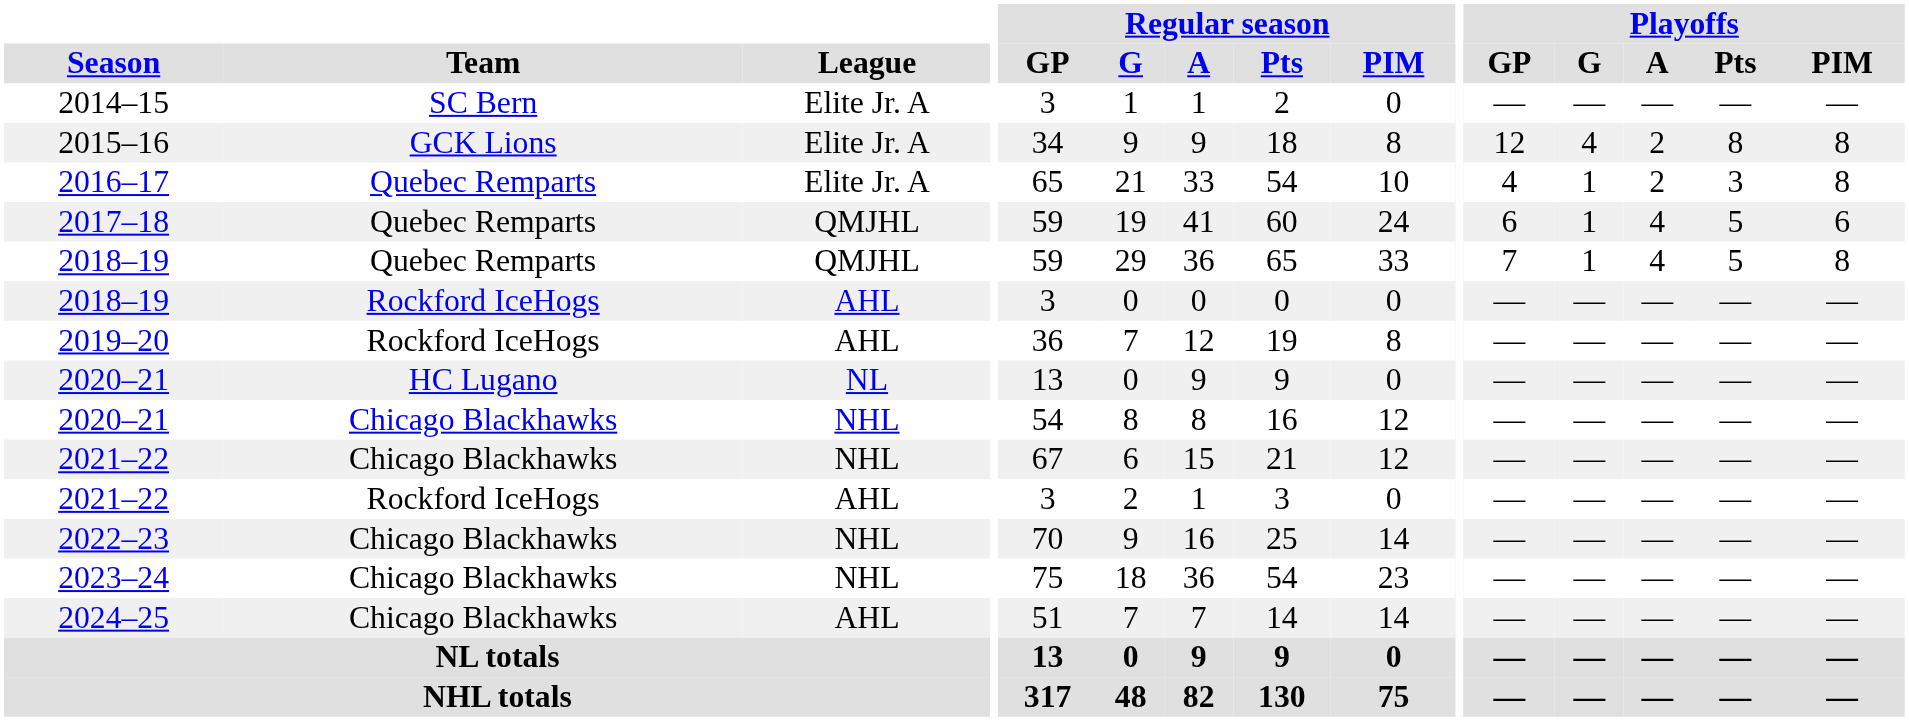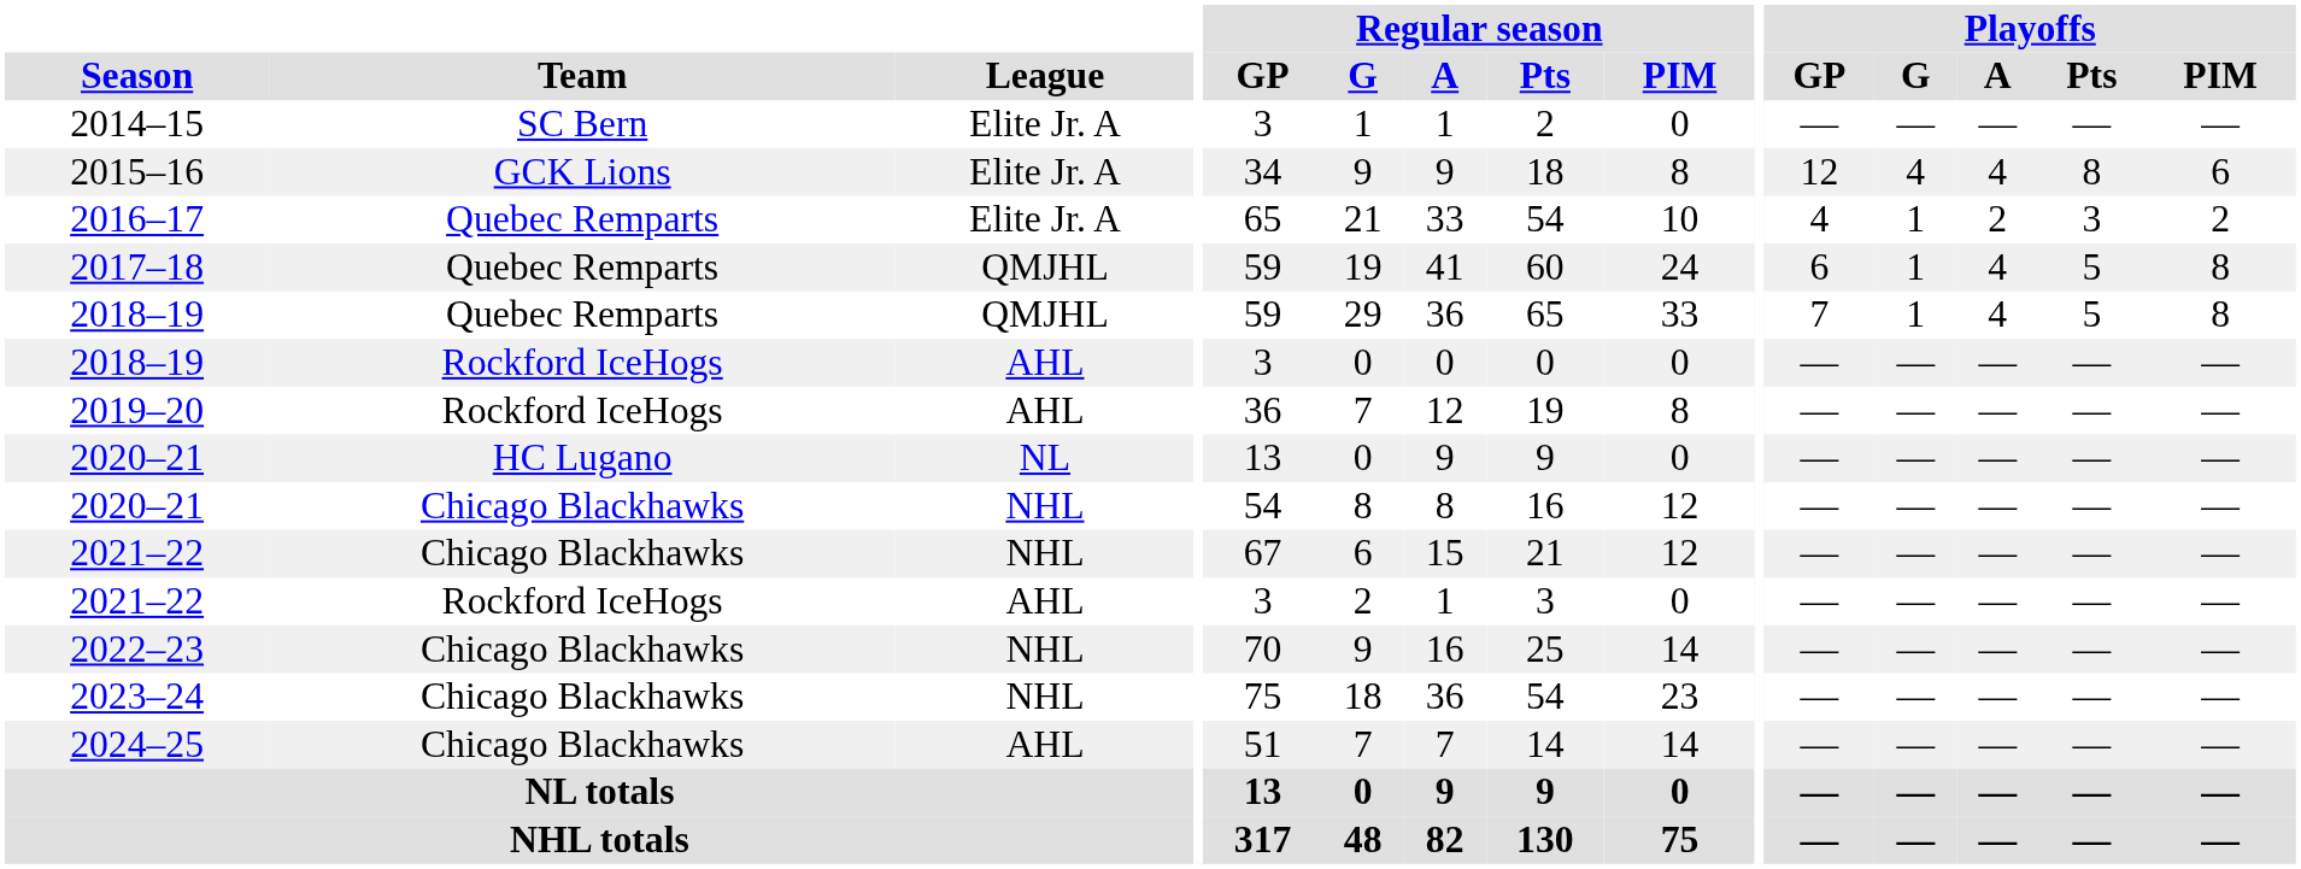2015–16 | Playoffs / A: 2 -> 4
2015–16 | Playoffs / PIM: 8 -> 6
2016–17 | Playoffs / PIM: 8 -> 2
2017–18 | Playoffs / PIM: 6 -> 8
